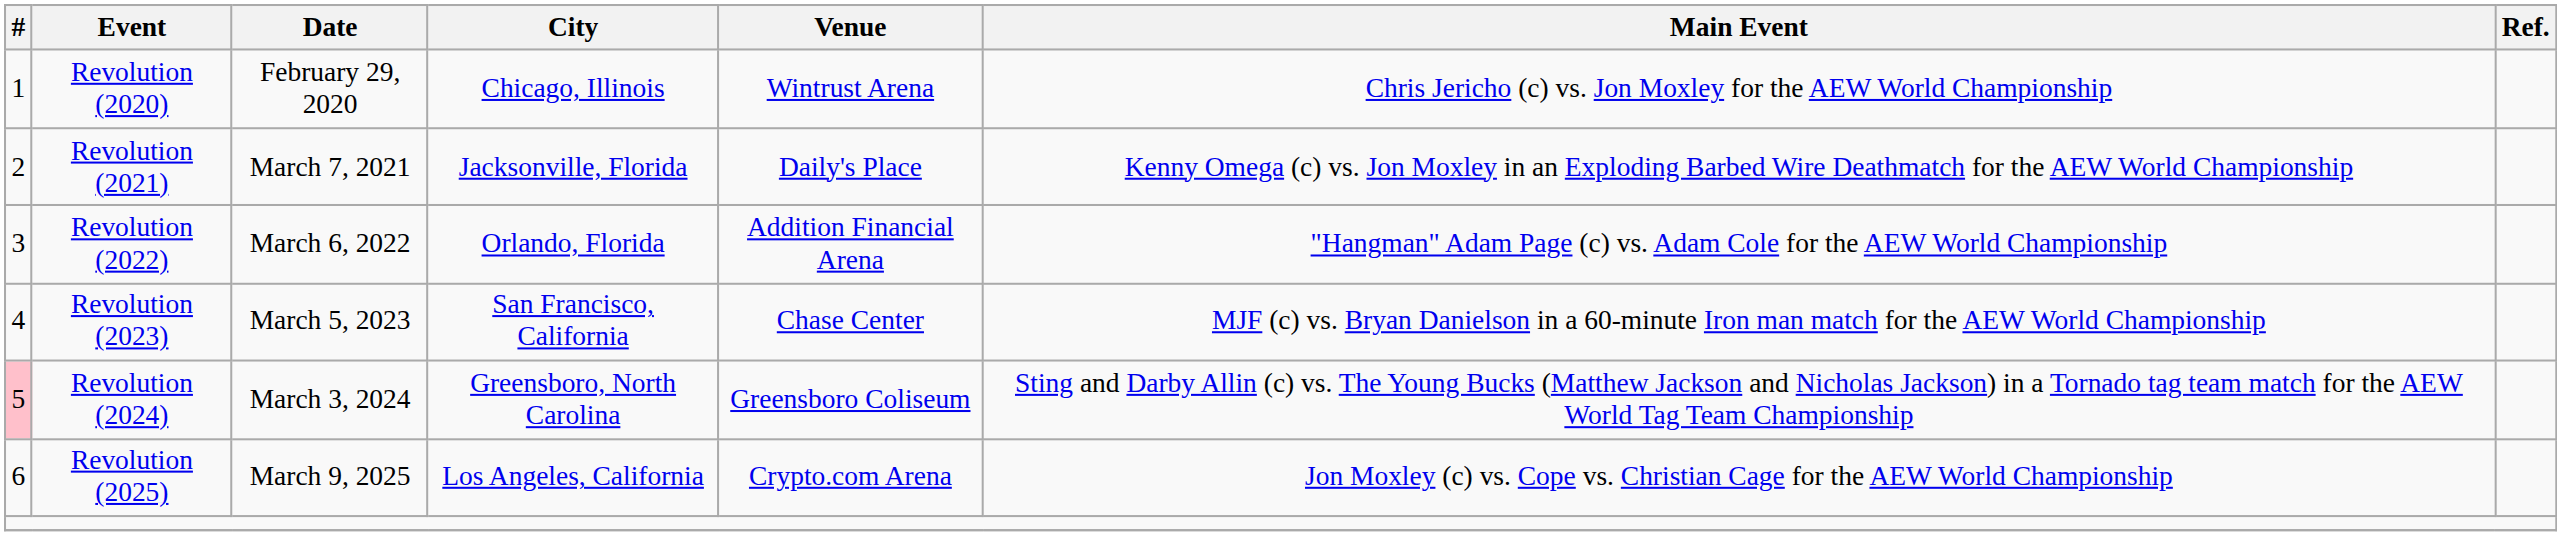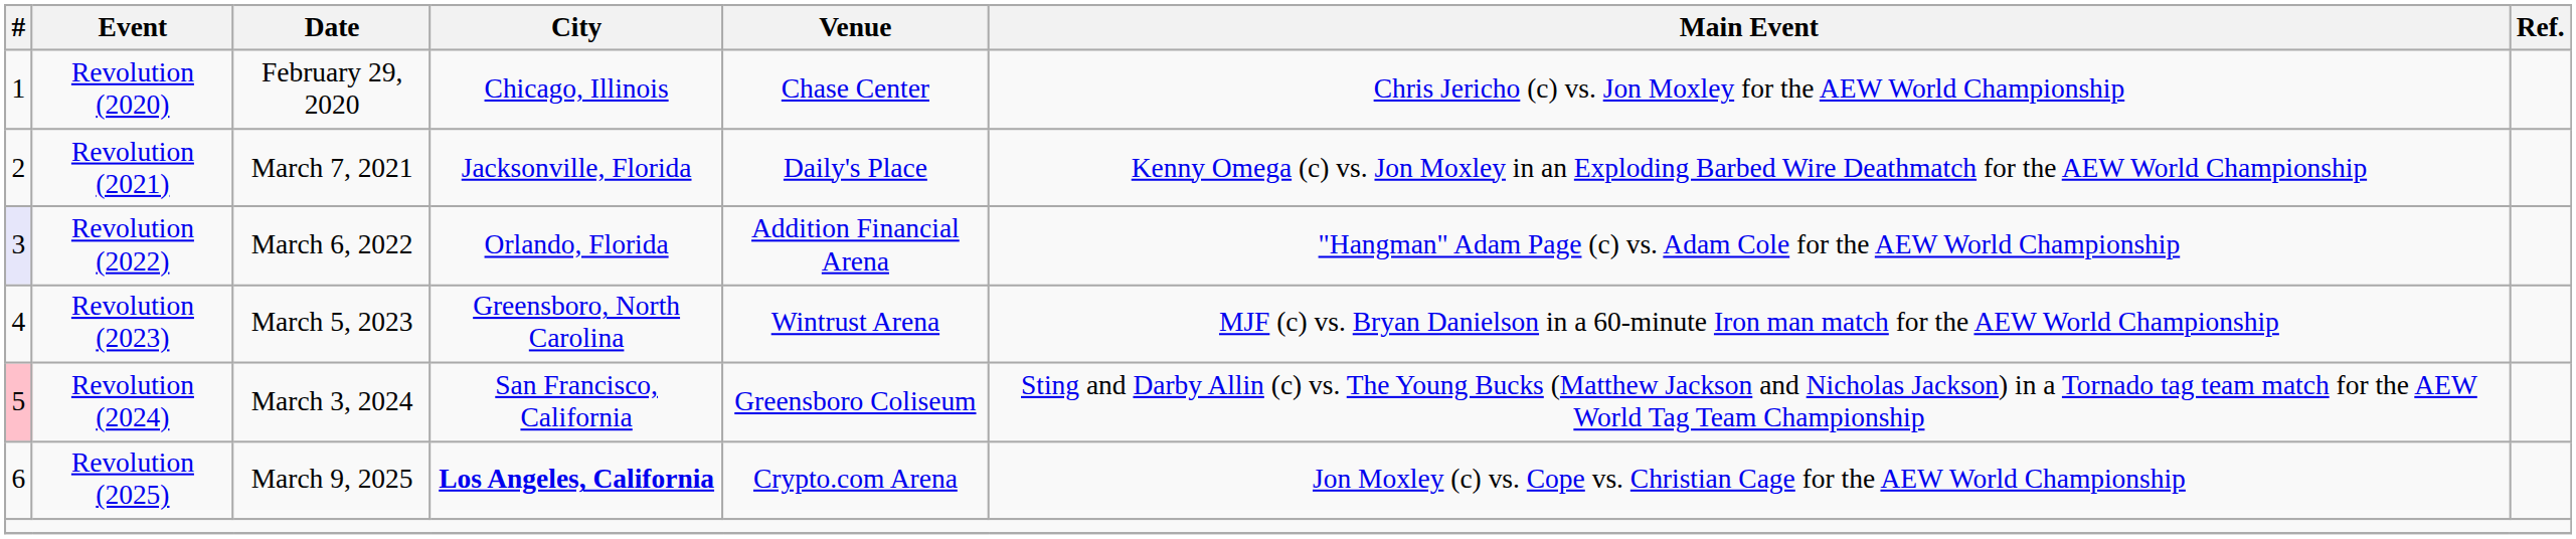Revolution (2020) | Venue: Wintrust Arena -> Chase Center
Revolution (2022) | #: no background -> lavender background
Revolution (2023) | City: San Francisco, California -> Greensboro, North Carolina
Revolution (2023) | Venue: Chase Center -> Wintrust Arena
Revolution (2024) | City: Greensboro, North Carolina -> San Francisco, California
Revolution (2025) | City: normal -> bold
